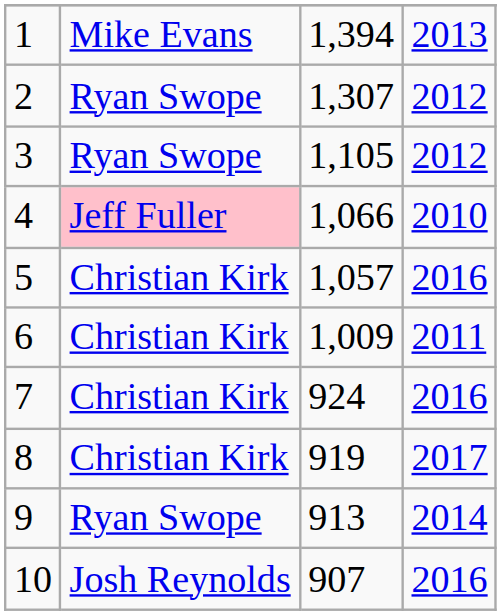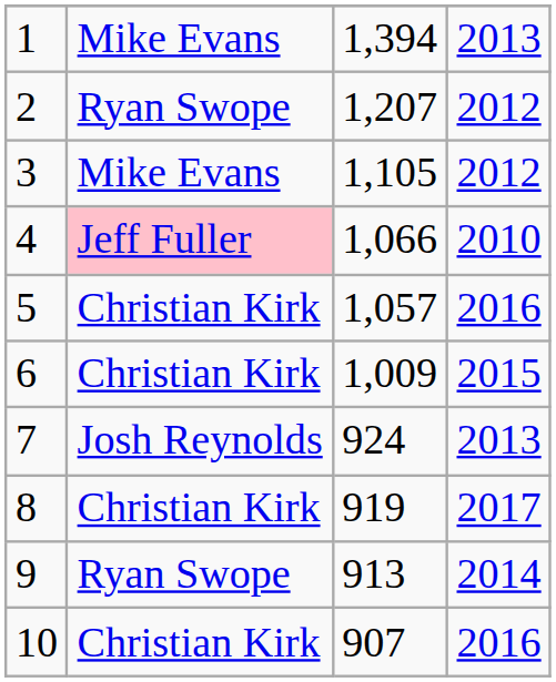2 | column 3: 1,307 -> 1,207
3 | column 2: Ryan Swope -> Mike Evans
6 | column 4: 2011 -> 2015
7 | column 2: Christian Kirk -> Josh Reynolds
7 | column 4: 2016 -> 2013
10 | column 2: Josh Reynolds -> Christian Kirk
